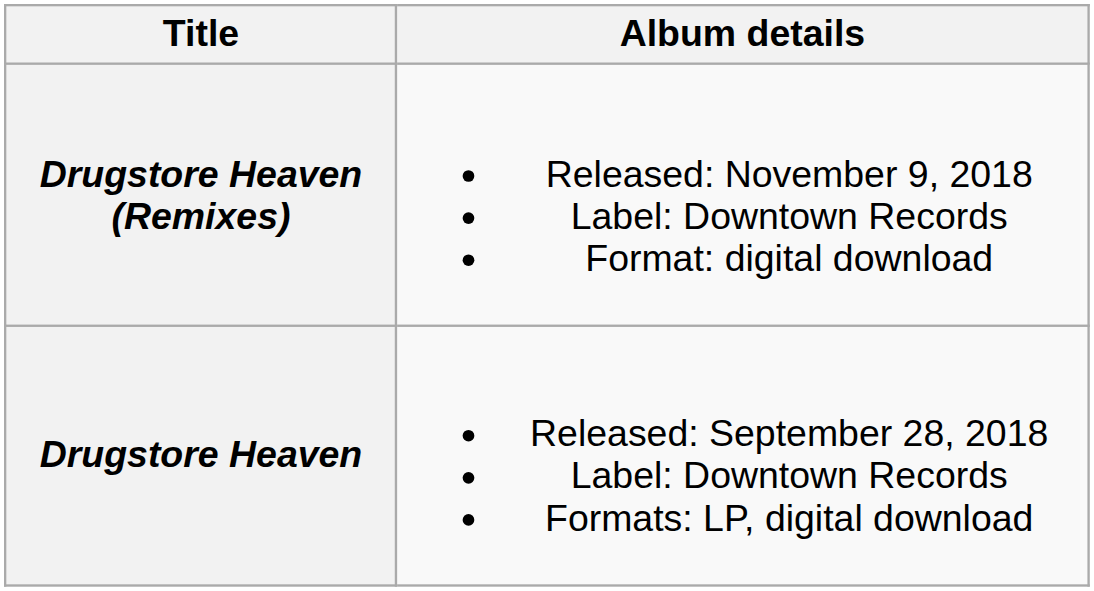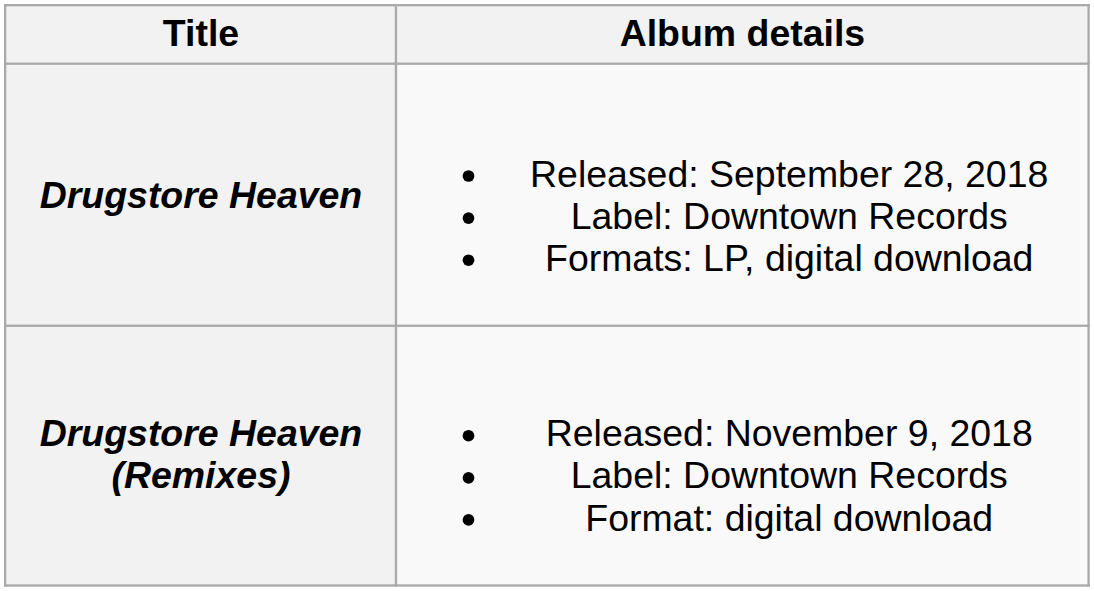rows swapped: Drugstore Heaven <-> Drugstore Heaven (Remixes)
